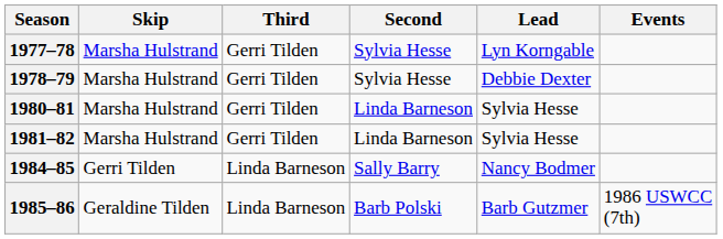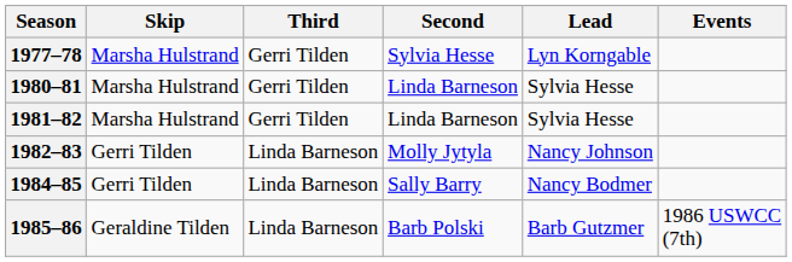- row: 1978–79 | Marsha Hulstrand | Gerri Tilden | Sylvia Hesse | Debbie Dexter
+ row: 1982–83 | Gerri Tilden | Linda Barneson | Molly Jytyla | Nancy Johnson
